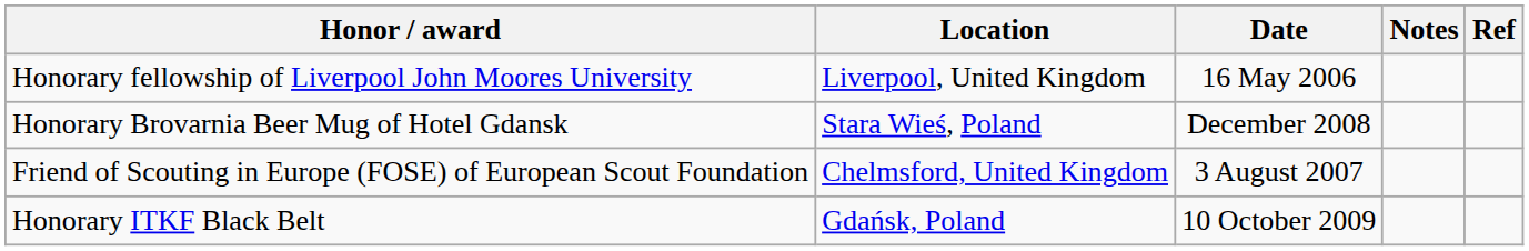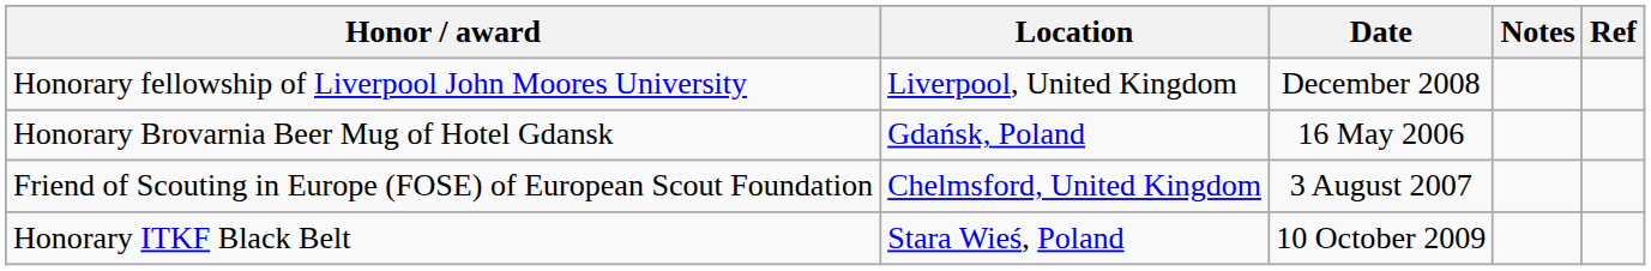Honorary fellowship of Liverpool John Moores University | Date: 16 May 2006 -> December 2008
Honorary Brovarnia Beer Mug of Hotel Gdansk | Location: Stara Wieś, Poland -> Gdańsk, Poland
Honorary Brovarnia Beer Mug of Hotel Gdansk | Date: December 2008 -> 16 May 2006
Honorary ITKF Black Belt | Location: Gdańsk, Poland -> Stara Wieś, Poland
